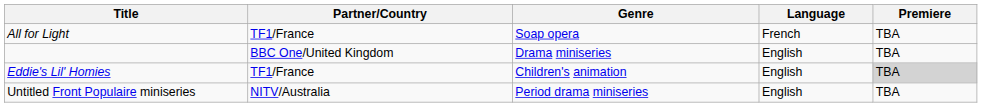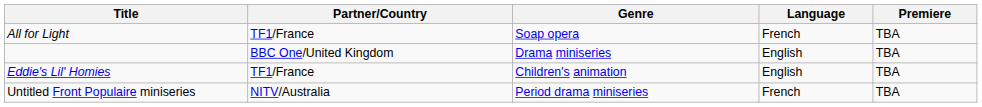Eddie's Lil' Homies | Premiere: lightgrey background -> no background
Untitled Front Populaire miniseries | Language: English -> French
